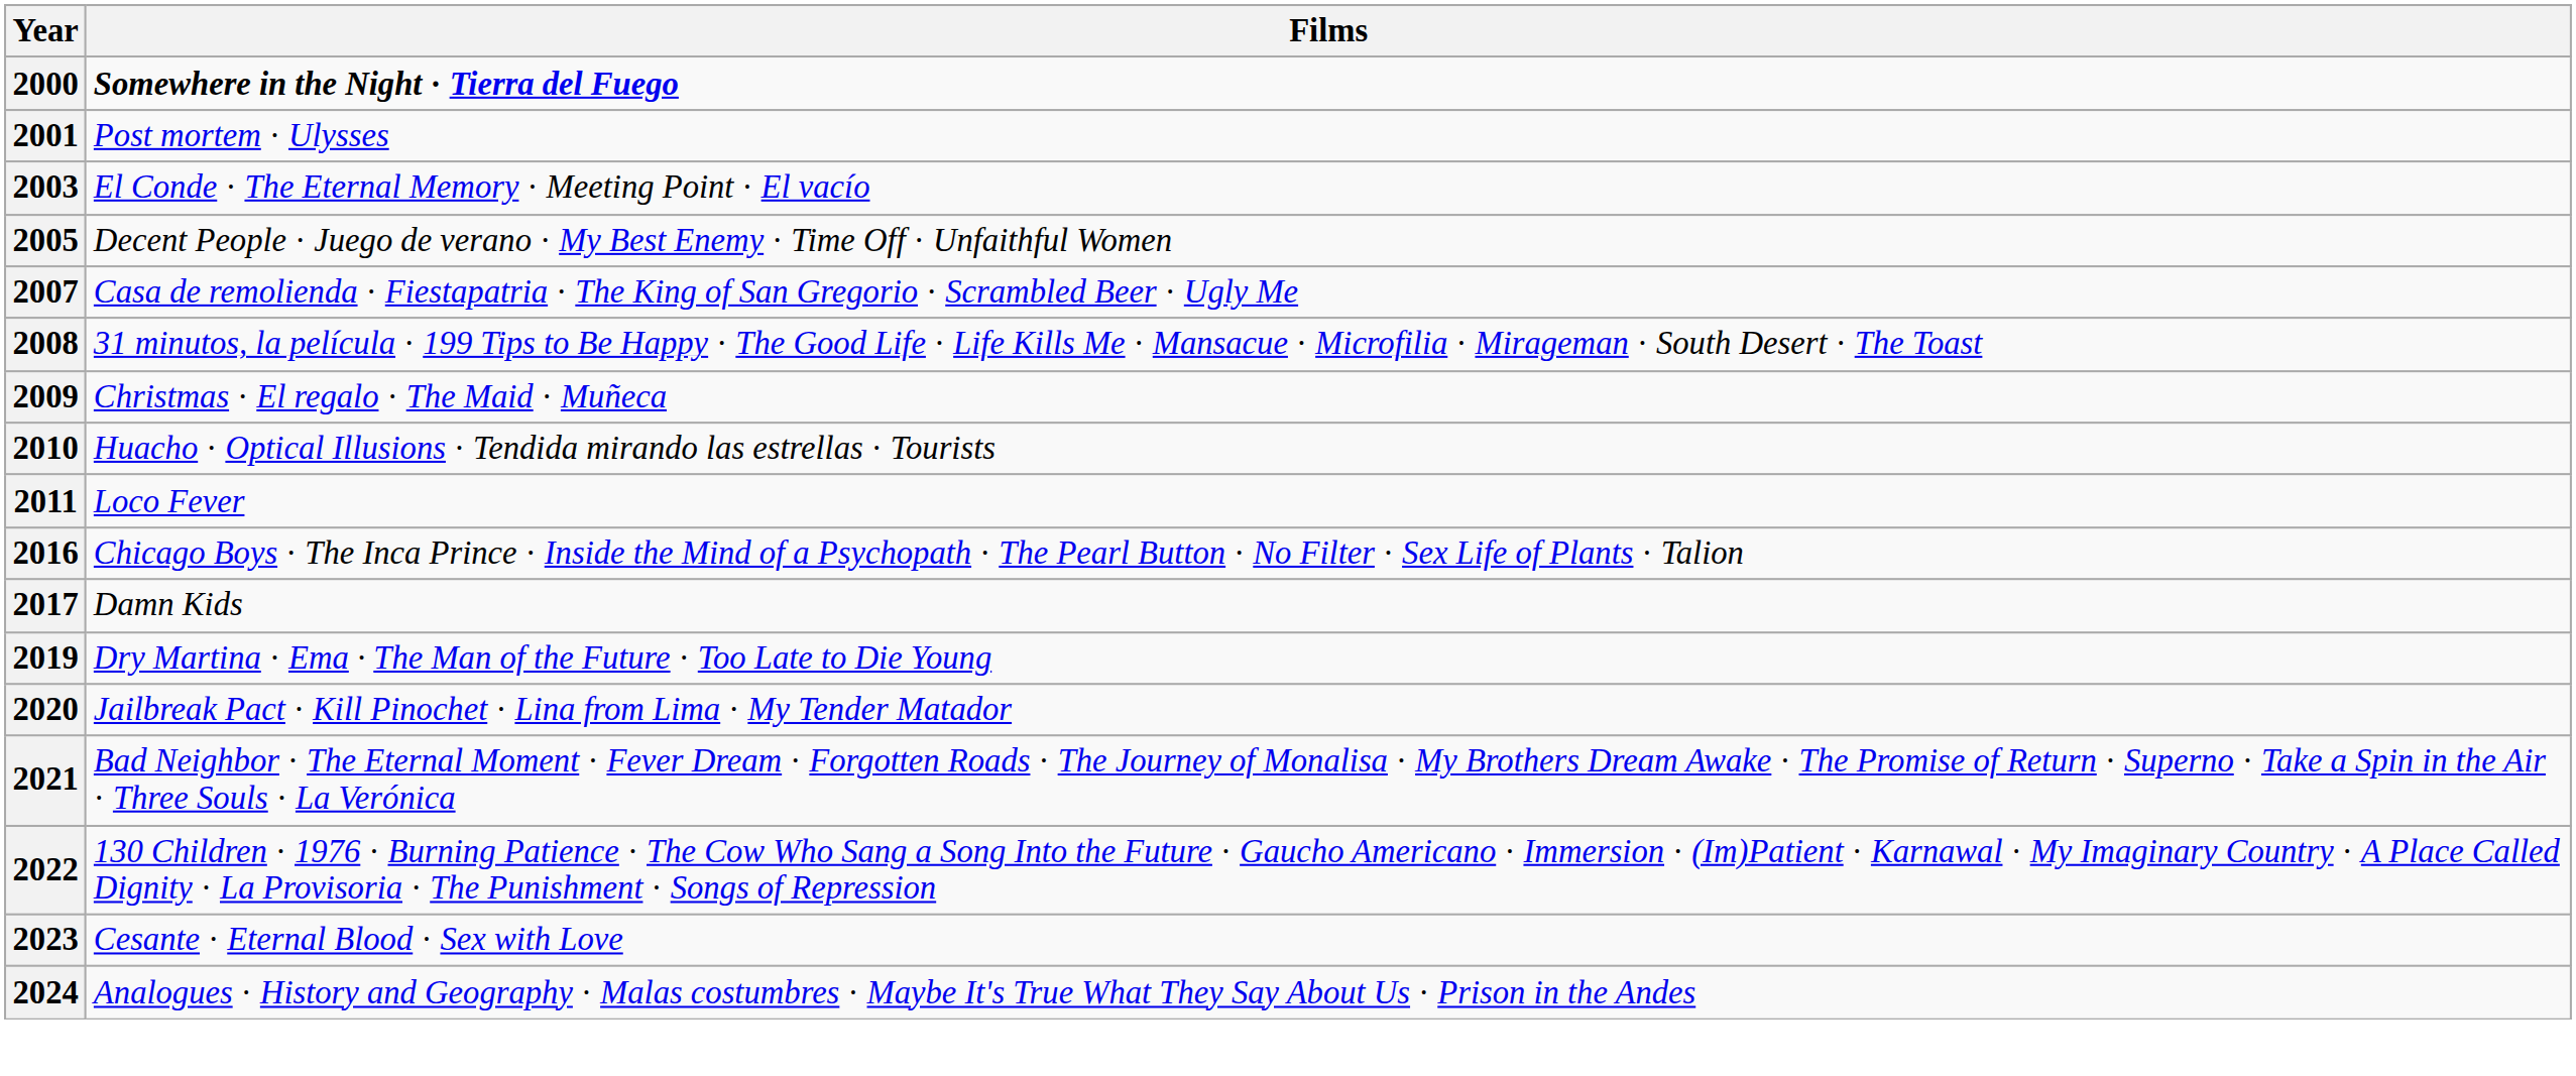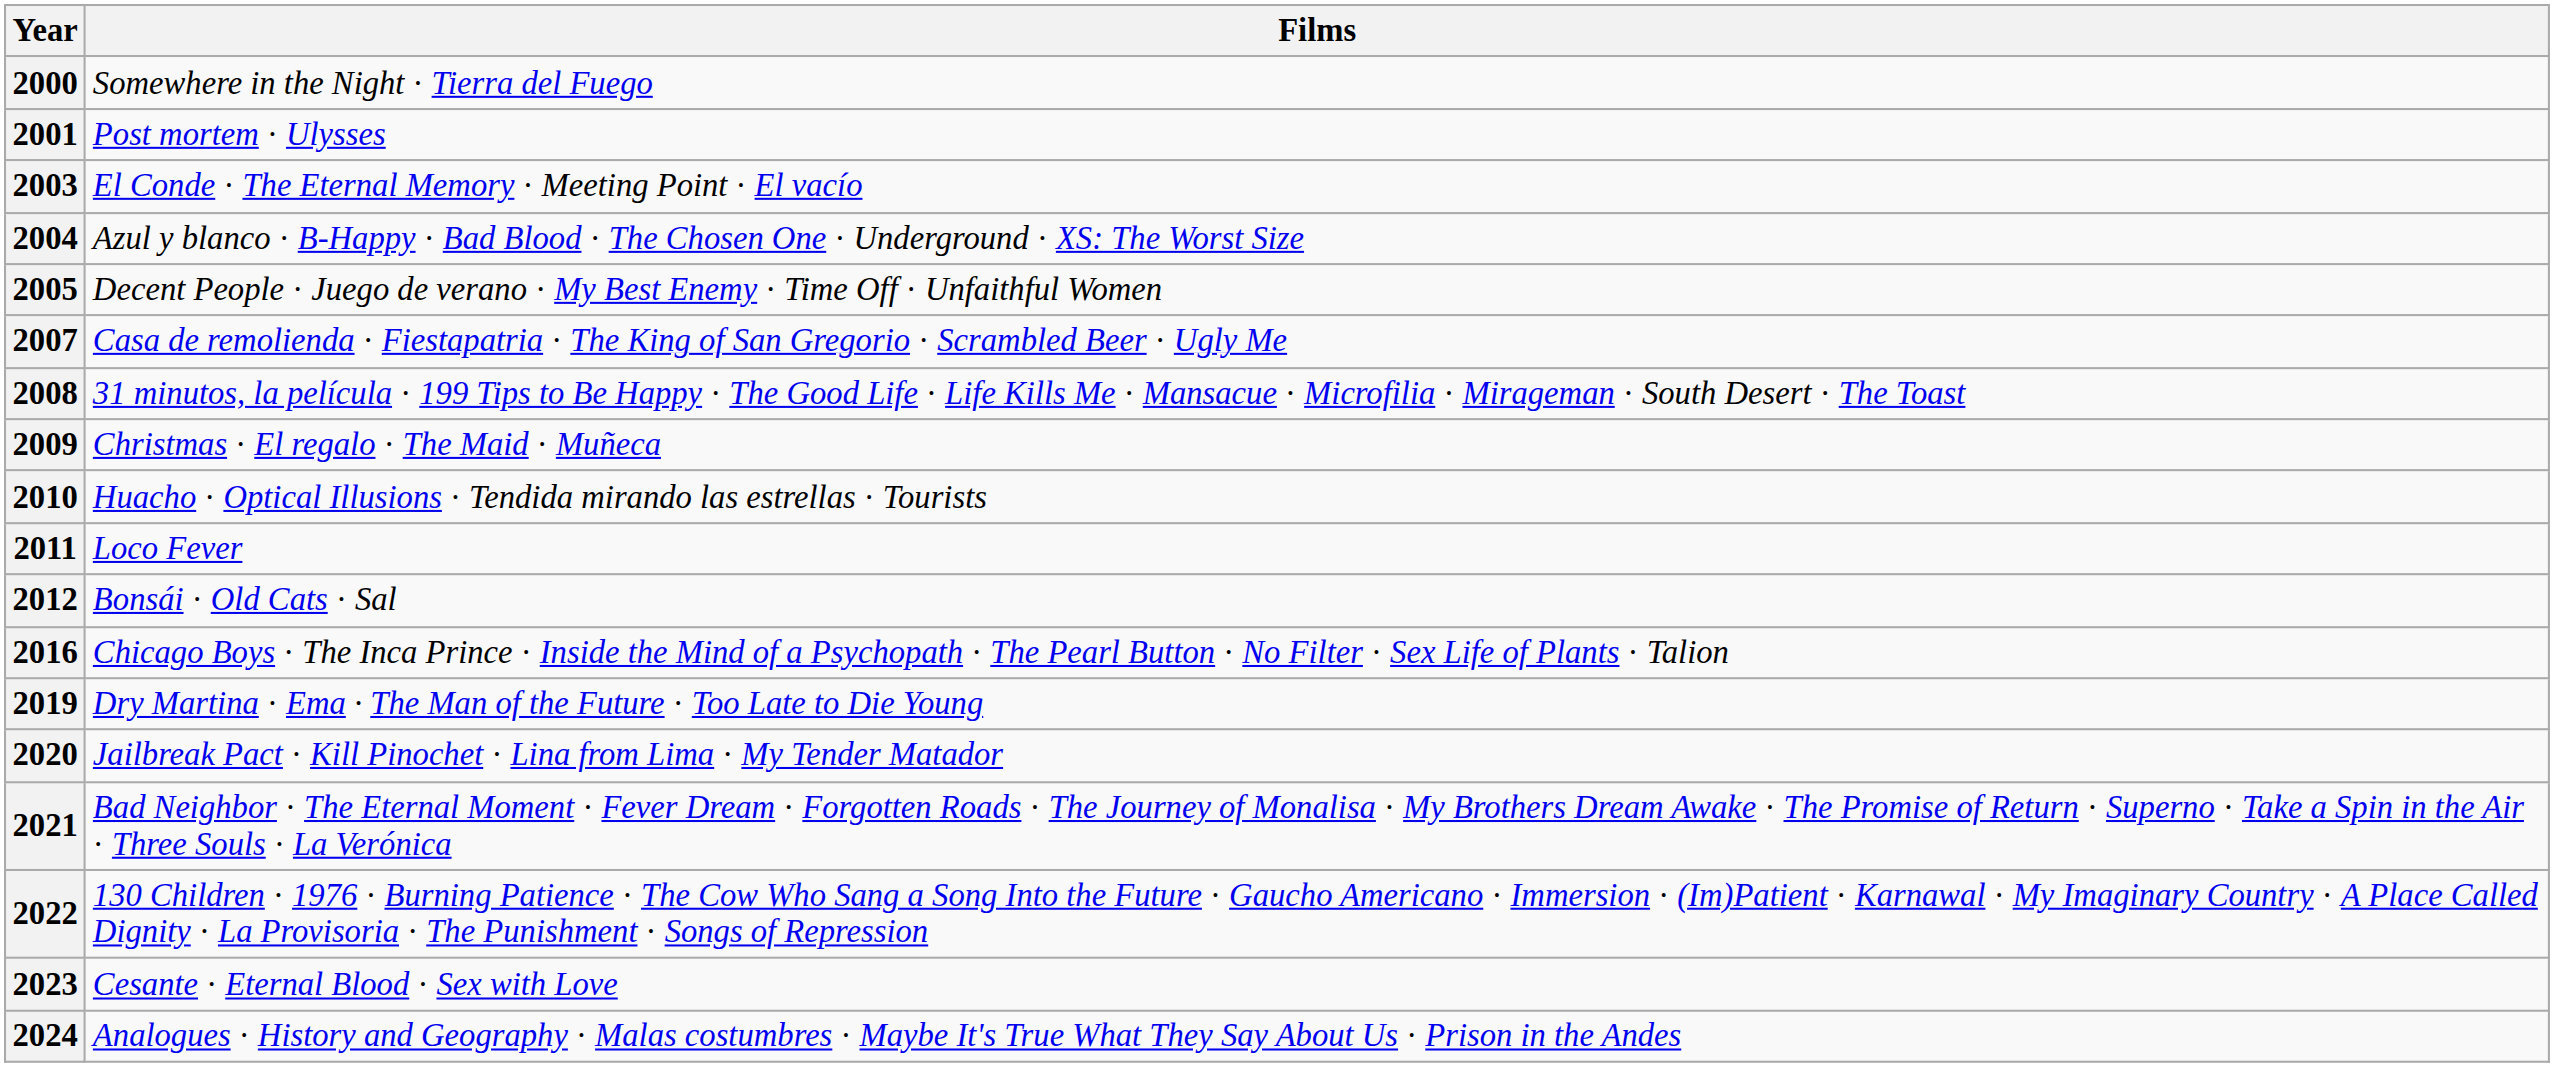2000 | Films: bold -> normal
+ row: 2004 | Azul y blanco · B-Happy · Bad Blood · The Chosen One · Underground · XS: The Worst Size
+ row: 2012 | Bonsái · Old Cats · Sal
- row: 2017 | Damn Kids
